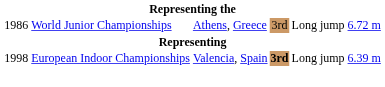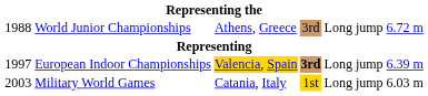World Junior Championships | column 1: 1986 -> 1988
European Indoor Championships | column 1: 1998 -> 1997
European Indoor Championships | column 3: no background -> gold background
+ row: 2003 | Military World Games | Catania, Italy | 1st | Long jump | 6.03 m
